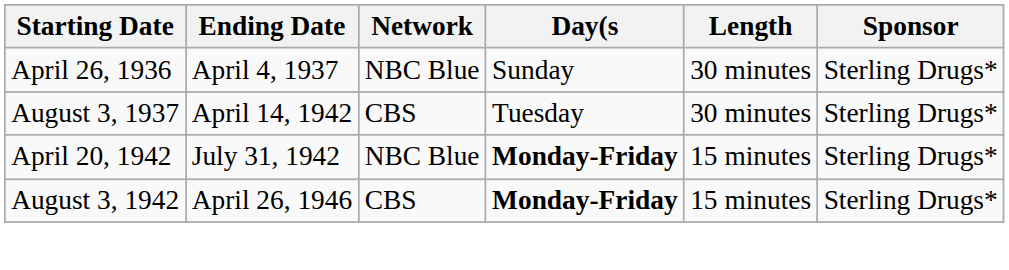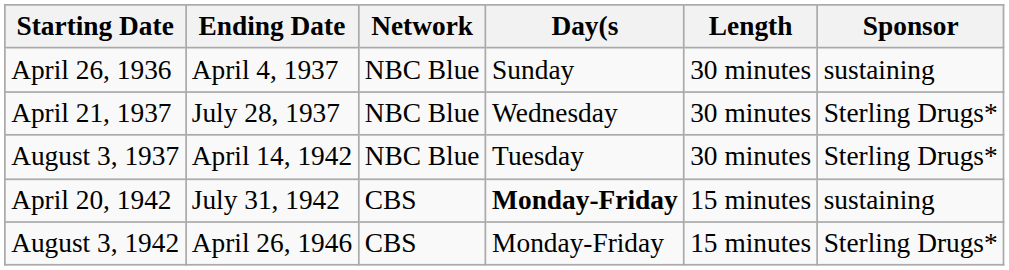April 26, 1936 | Sponsor: Sterling Drugs* -> sustaining
+ row: April 21, 1937 | July 28, 1937 | NBC Blue | Wednesday | 30 minutes | Sterling Drugs*
August 3, 1937 | Network: CBS -> NBC Blue
April 20, 1942 | Network: NBC Blue -> CBS
April 20, 1942 | Sponsor: Sterling Drugs* -> sustaining
August 3, 1942 | Day(s: bold -> normal
